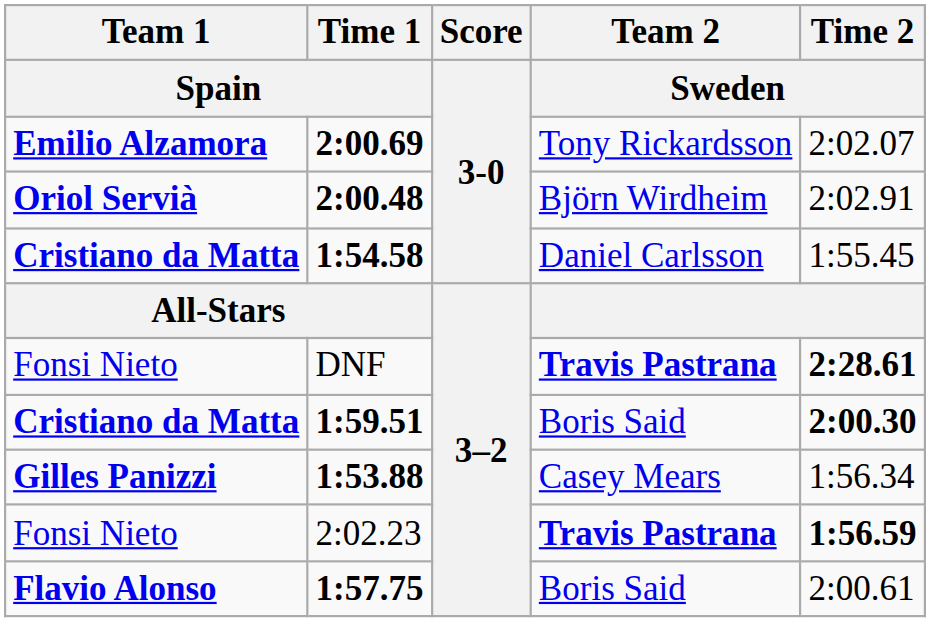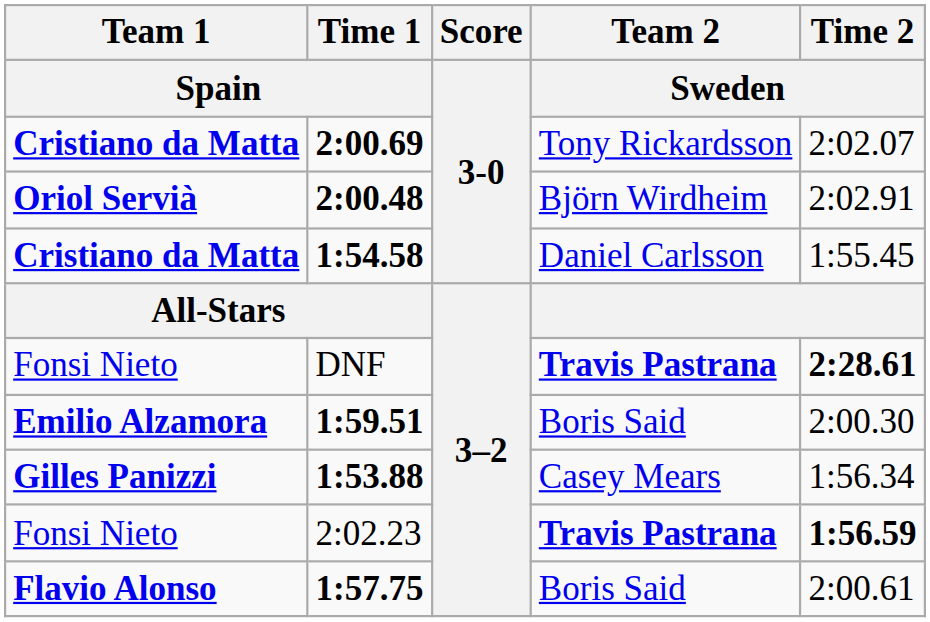2:00.69 | Team 1 / Spain: Emilio Alzamora -> Cristiano da Matta
1:59.51 | Team 1 / Spain: Cristiano da Matta -> Emilio Alzamora
1:59.51 | Time 2 / Sweden: bold -> normal
